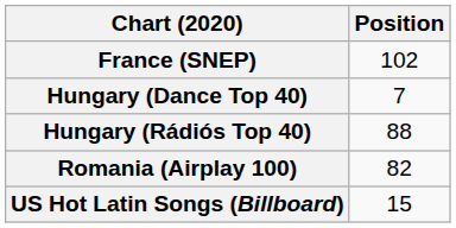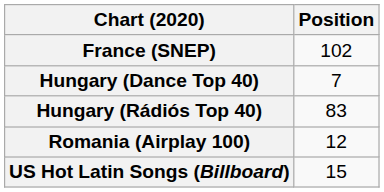Hungary (Rádiós Top 40) | Position: 88 -> 83
Romania (Airplay 100) | Position: 82 -> 12
